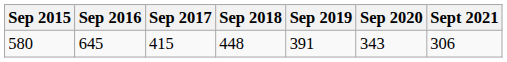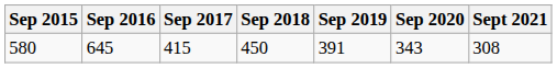580 | Sep 2018: 448 -> 450
580 | Sept 2021: 306 -> 308
